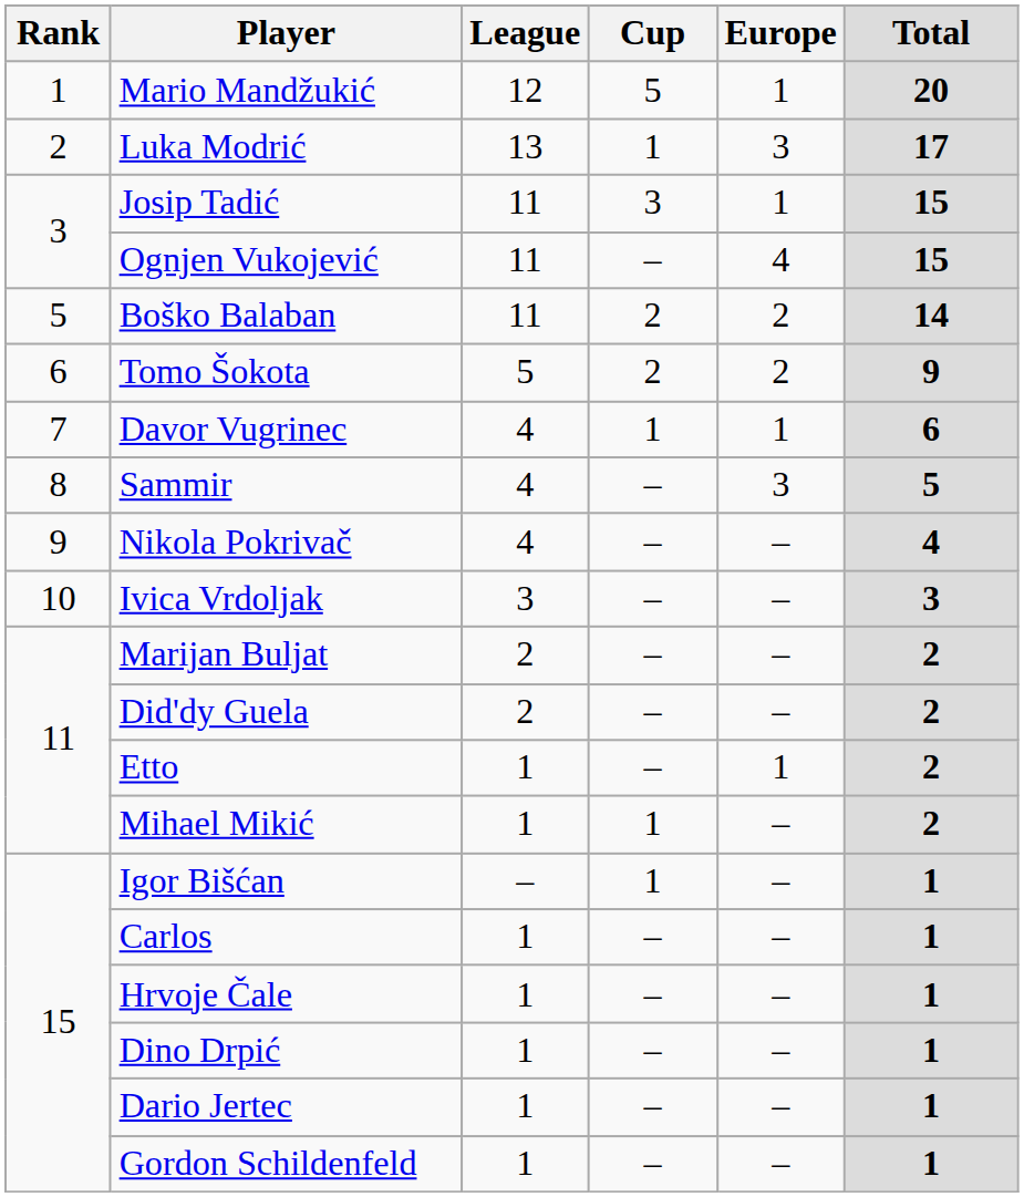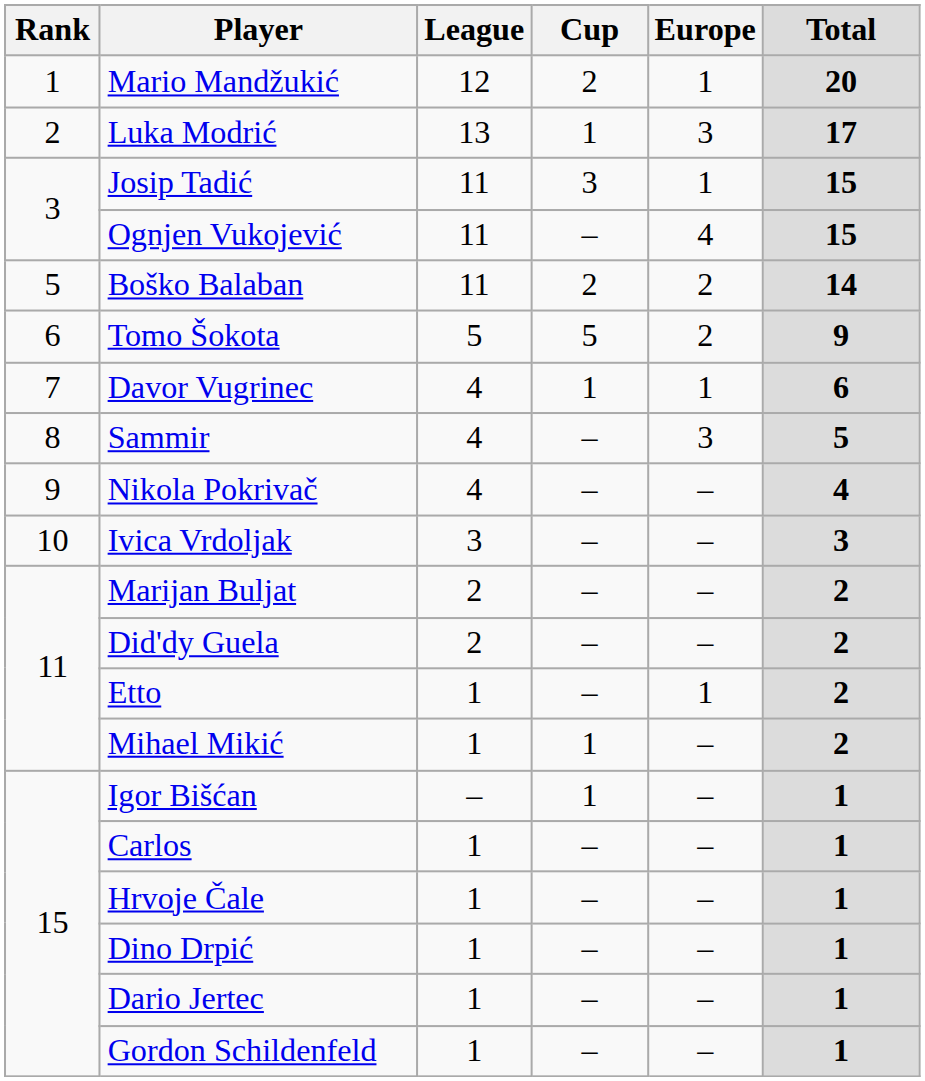Mario Mandžukić | Cup: 5 -> 2
Tomo Šokota | Cup: 2 -> 5
